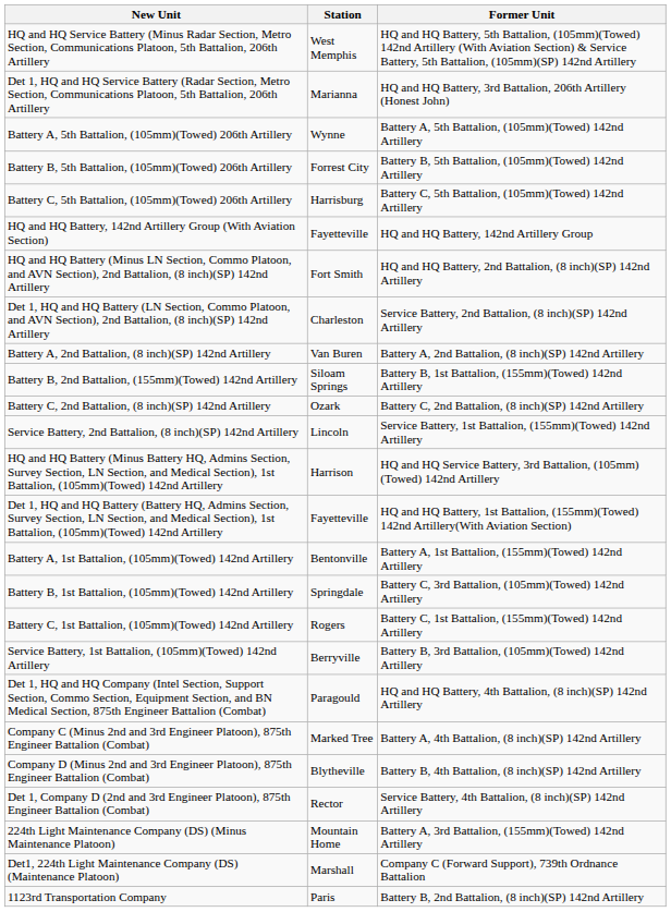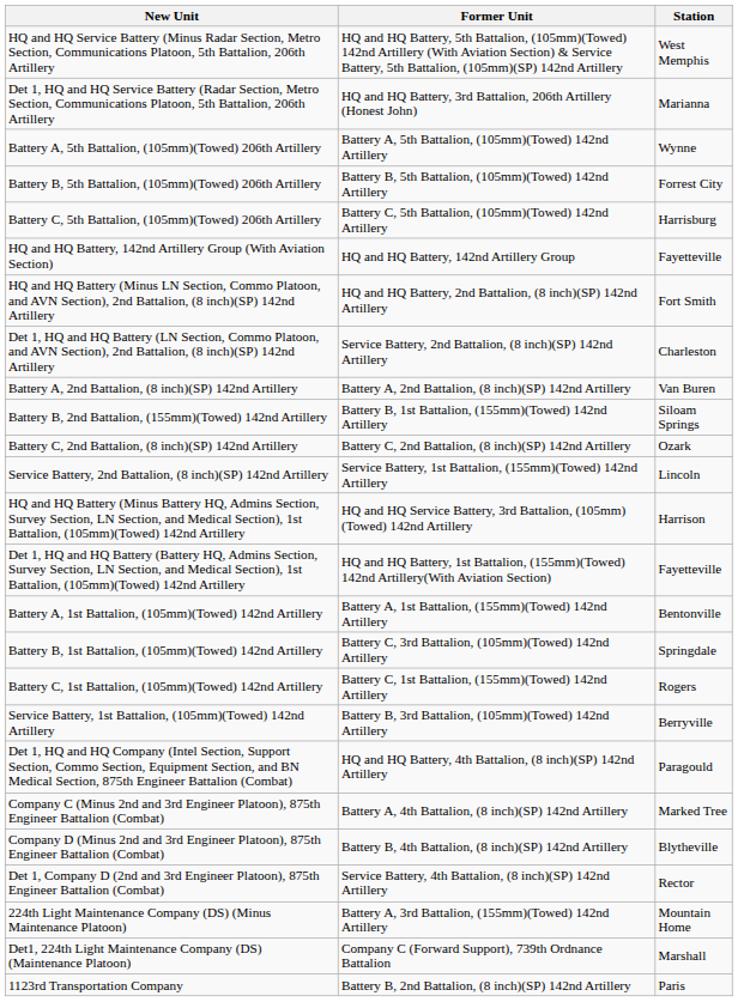columns swapped: Former Unit <-> Station
